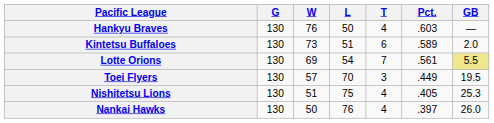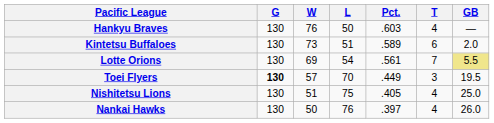columns swapped: T <-> Pct.
Toei Flyers | G: normal -> bold
Nishitetsu Lions | GB: 25.3 -> 25.0
